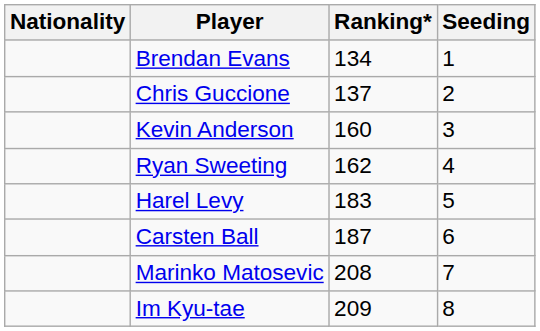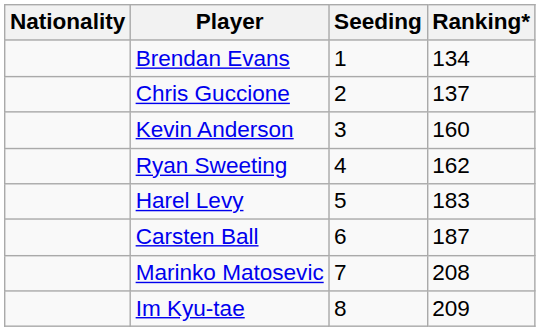columns swapped: Ranking* <-> Seeding
